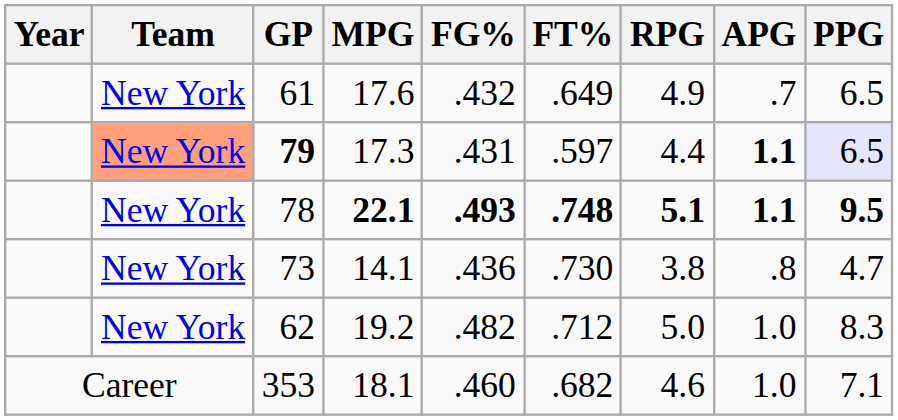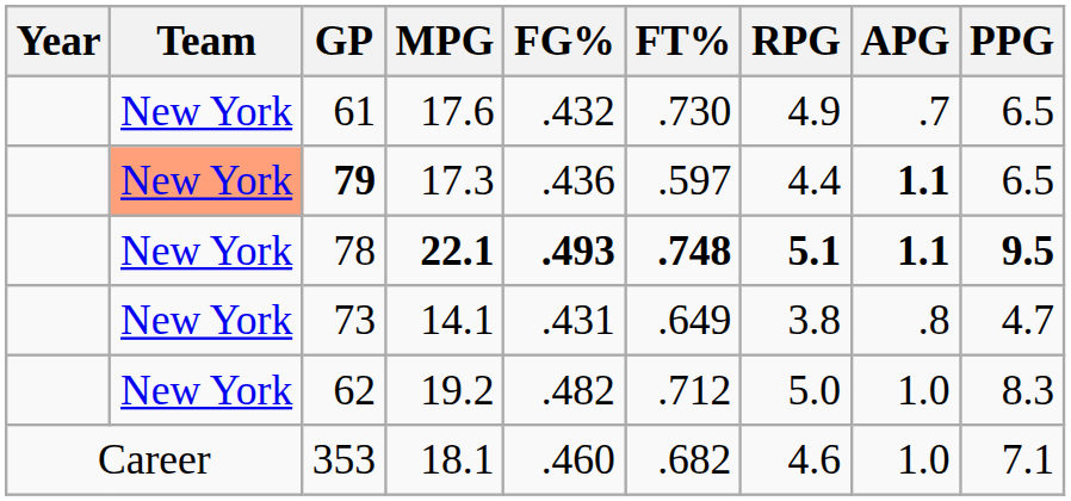61 | FT%: .649 -> .730
79 | FG%: .431 -> .436
79 | PPG: lavender background -> no background
73 | FG%: .436 -> .431
73 | FT%: .730 -> .649
